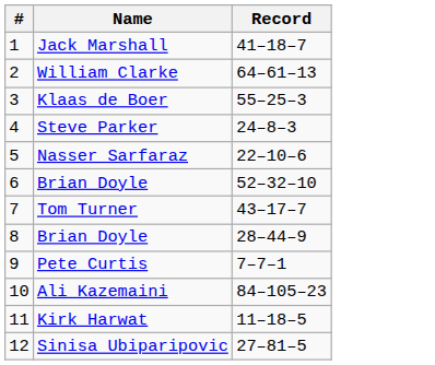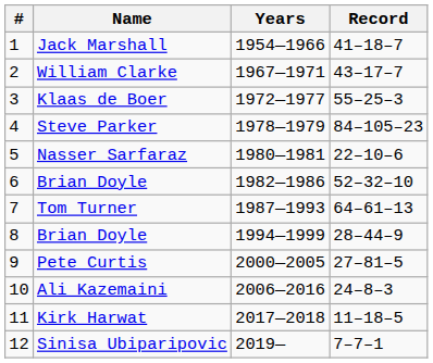+ column: Years | 1954—1966 | 1967—1971 | 1972—1977 | 1978—1979 | 1980—1981 | 1982—1986 | 1987—1993 | 1994—1999 | 2000—2005 | 2006—2016 | 2017—2018 | 2019—
William Clarke | Record: 64–61–13 -> 43–17–7
Steve Parker | Record: 24–8–3 -> 84–105–23
Tom Turner | Record: 43–17–7 -> 64–61–13
Pete Curtis | Record: 7–7–1 -> 27–81–5
Ali Kazemaini | Record: 84–105–23 -> 24–8–3
Sinisa Ubiparipovic | Record: 27–81–5 -> 7–7–1
